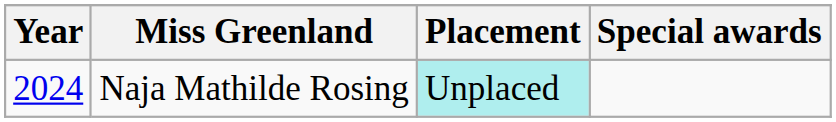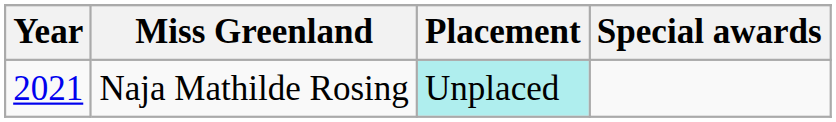Naja Mathilde Rosing | Year: 2024 -> 2021
